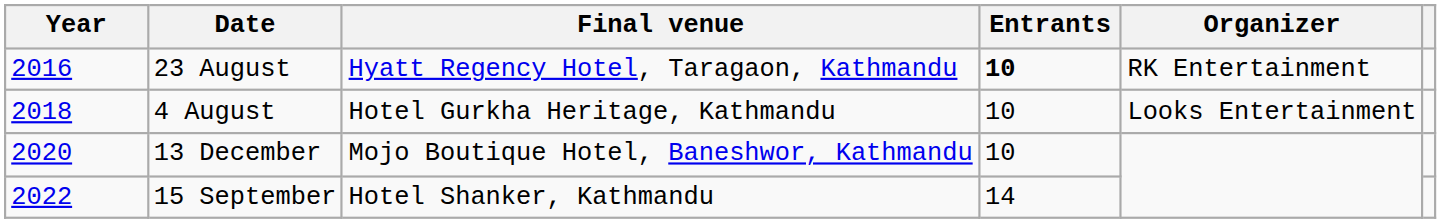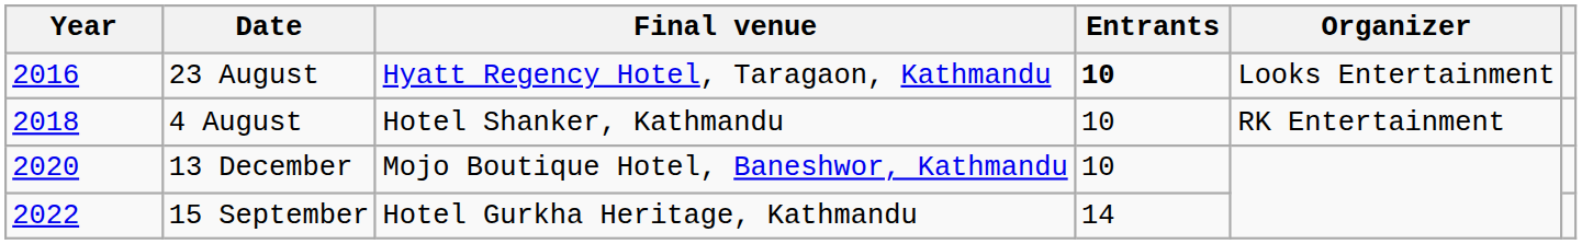23 August | Organizer: RK Entertainment -> Looks Entertainment
4 August | Final venue: Hotel Gurkha Heritage, Kathmandu -> Hotel Shanker, Kathmandu
4 August | Organizer: Looks Entertainment -> RK Entertainment
15 September | Final venue: Hotel Shanker, Kathmandu -> Hotel Gurkha Heritage, Kathmandu
